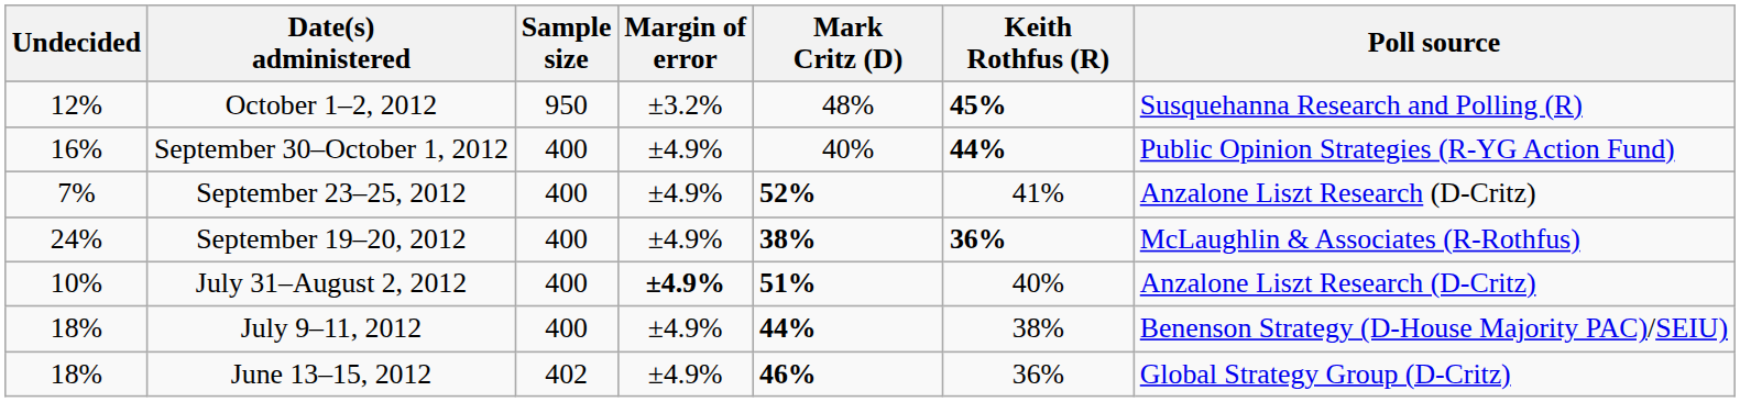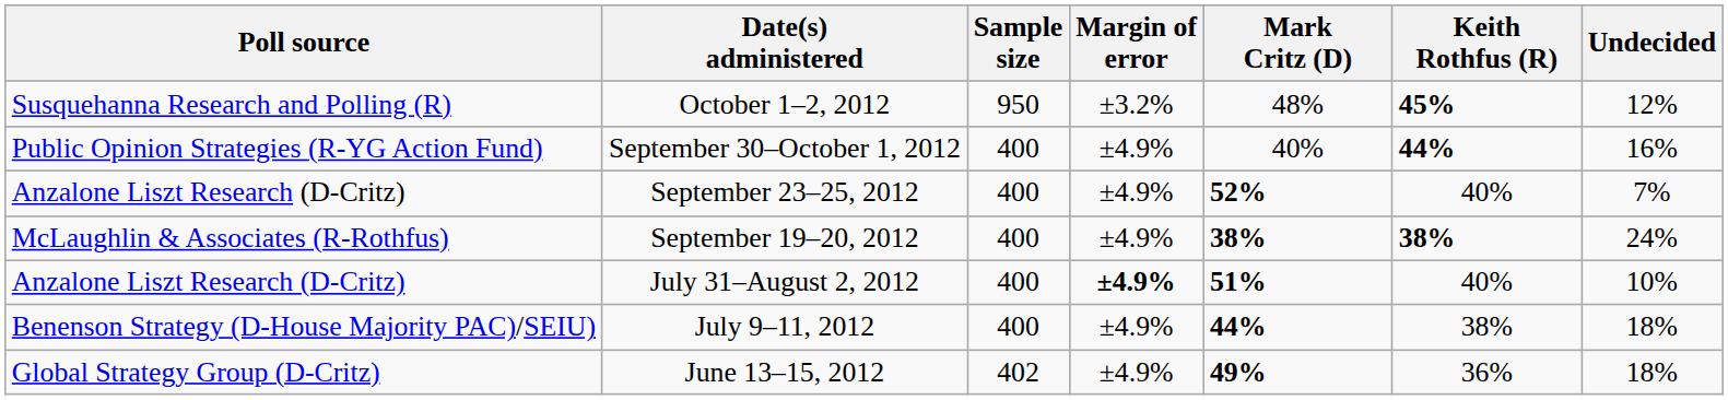columns swapped: Poll source <-> Undecided
September 23–25, 2012 | Keith Rothfus (R): 41% -> 40%
September 19–20, 2012 | Keith Rothfus (R): 36% -> 38%
June 13–15, 2012 | Mark Critz (D): 46% -> 49%
